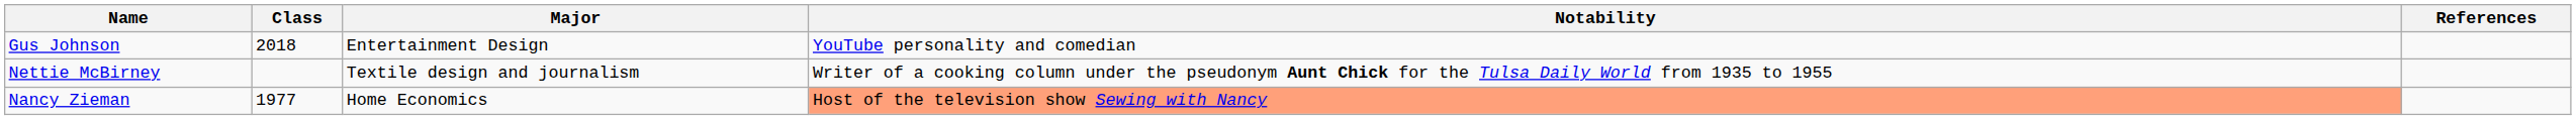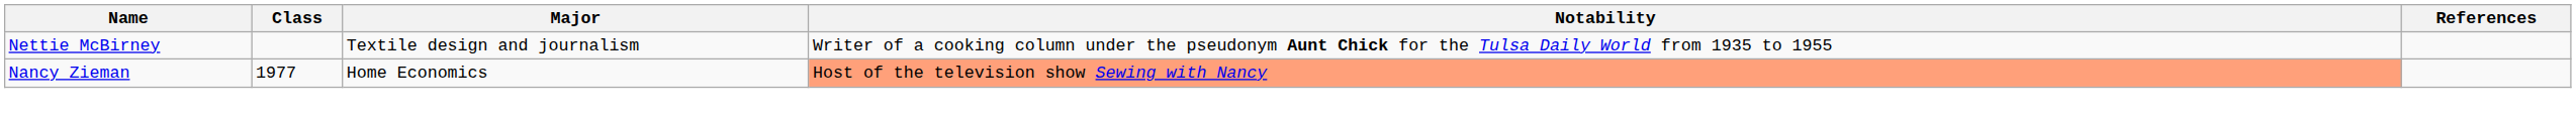- row: Gus Johnson | 2018 | Entertainment Design | YouTube personality and comedian
